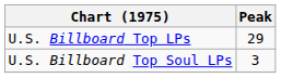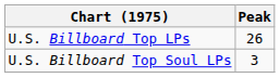U.S. Billboard Top LPs | Peak: 29 -> 26
